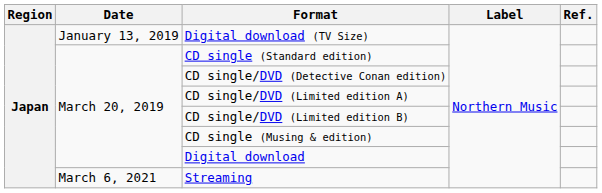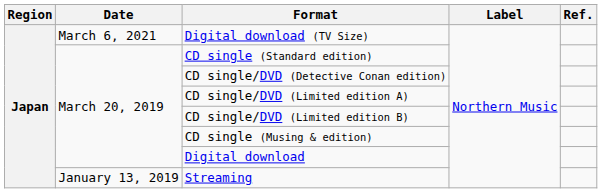Digital download (TV Size) | Date: January 13, 2019 -> March 6, 2021
Streaming | Date: March 6, 2021 -> January 13, 2019
